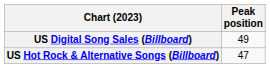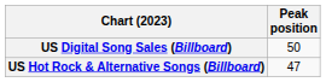US Digital Song Sales (Billboard) | Peak position: 49 -> 50
